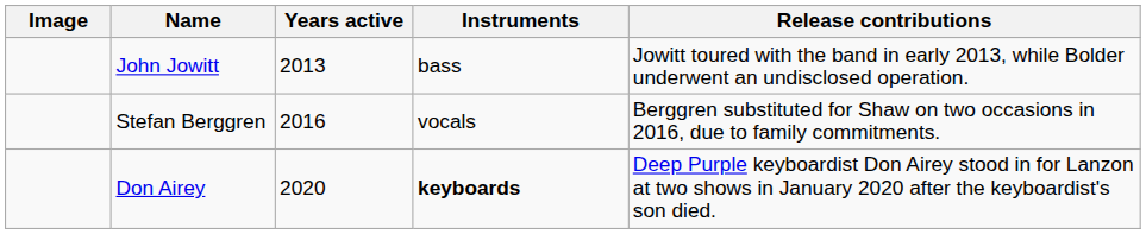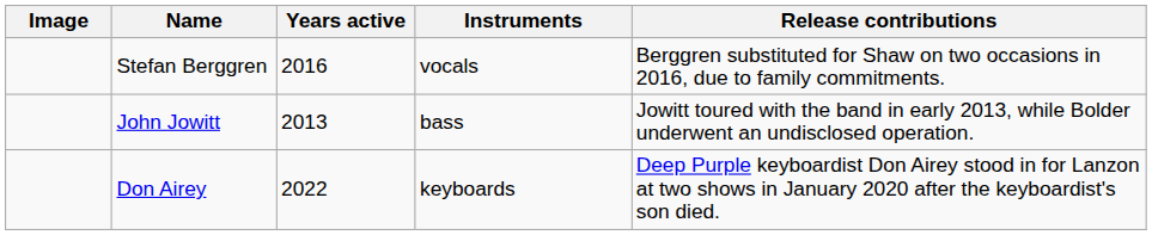rows swapped: John Jowitt <-> Stefan Berggren
Don Airey | Years active: 2020 -> 2022
Don Airey | Instruments: bold -> normal
